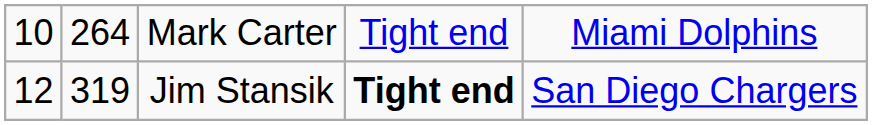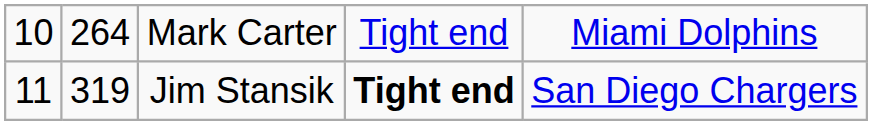Jim Stansik | column 1: 12 -> 11
